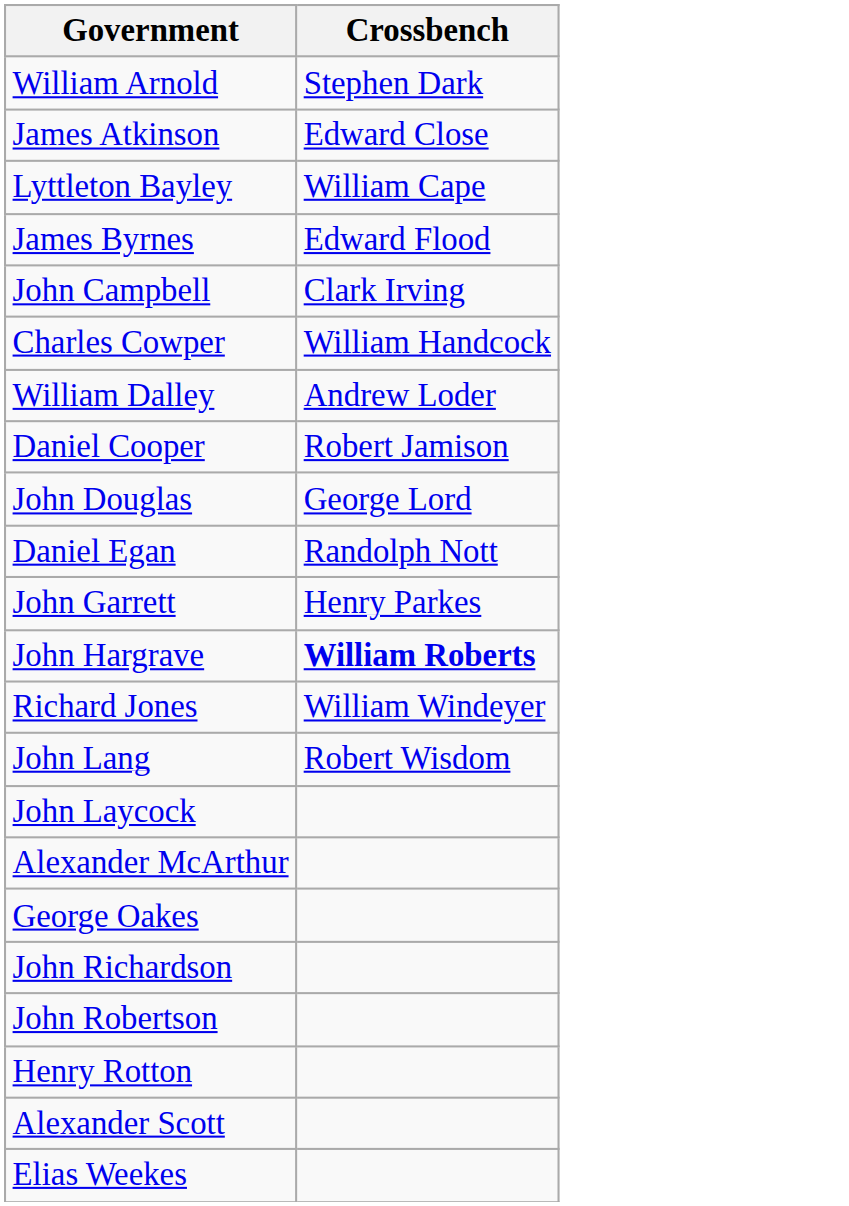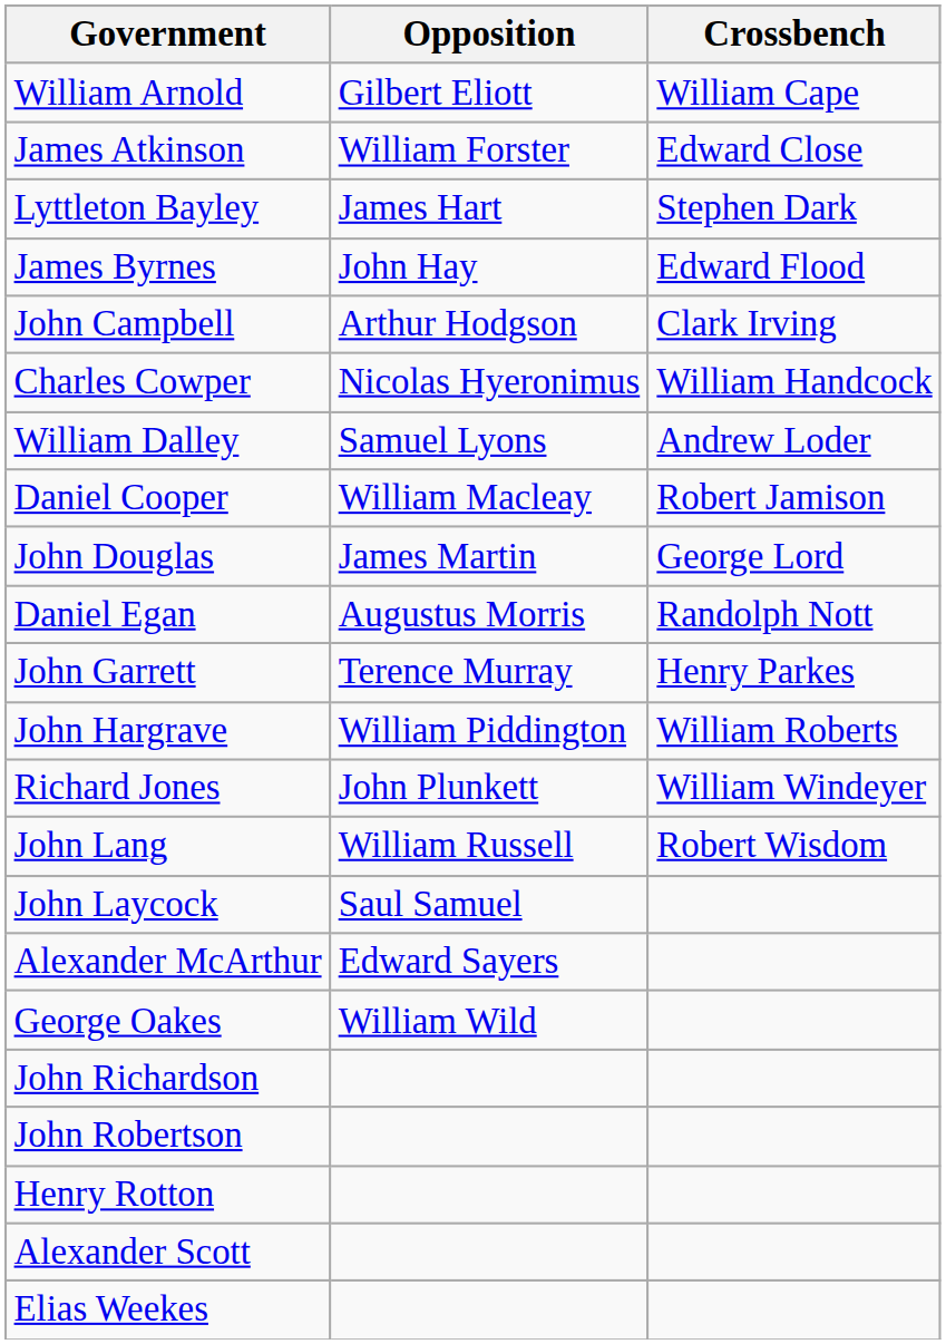+ column: Opposition | Gilbert Eliott | William Forster | James Hart | John Hay | Arthur Hodgson | Nicolas Hyeronimus | Samuel Lyons | William Macleay | James Martin | Augustus Morris | Terence Murray | William Piddington | John Plunkett | William Russell | Saul Samuel | Edward Sayers | William Wild
William Arnold | Crossbench: Stephen Dark -> William Cape
Lyttleton Bayley | Crossbench: William Cape -> Stephen Dark
John Hargrave | Crossbench: bold -> normal
